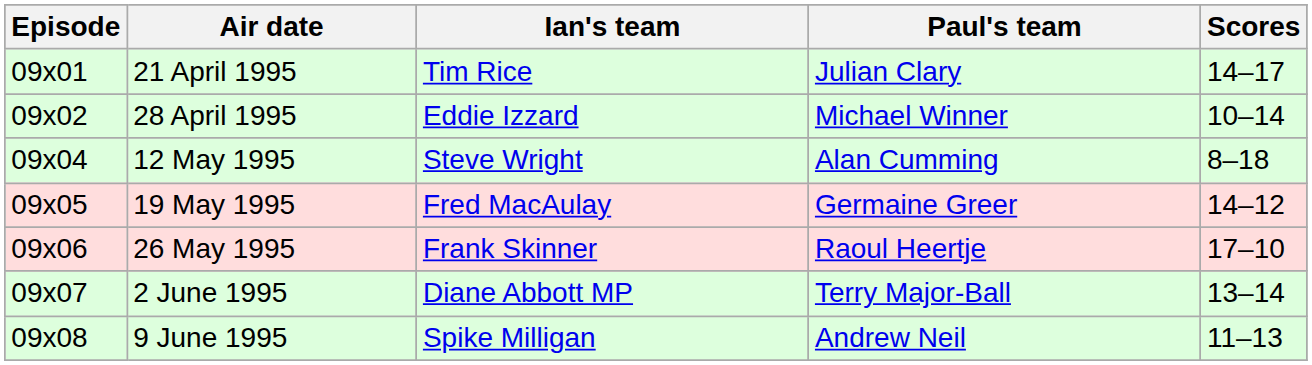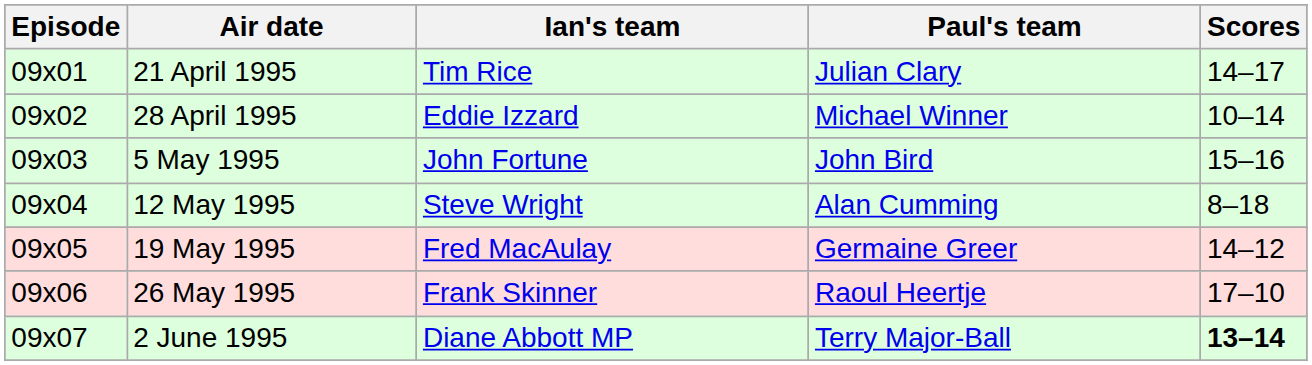+ row: 09x03 | 5 May 1995 | John Fortune | John Bird | 15–16
2 June 1995 | Scores: normal -> bold
- row: 09x08 | 9 June 1995 | Spike Milligan | Andrew Neil | 11–13
